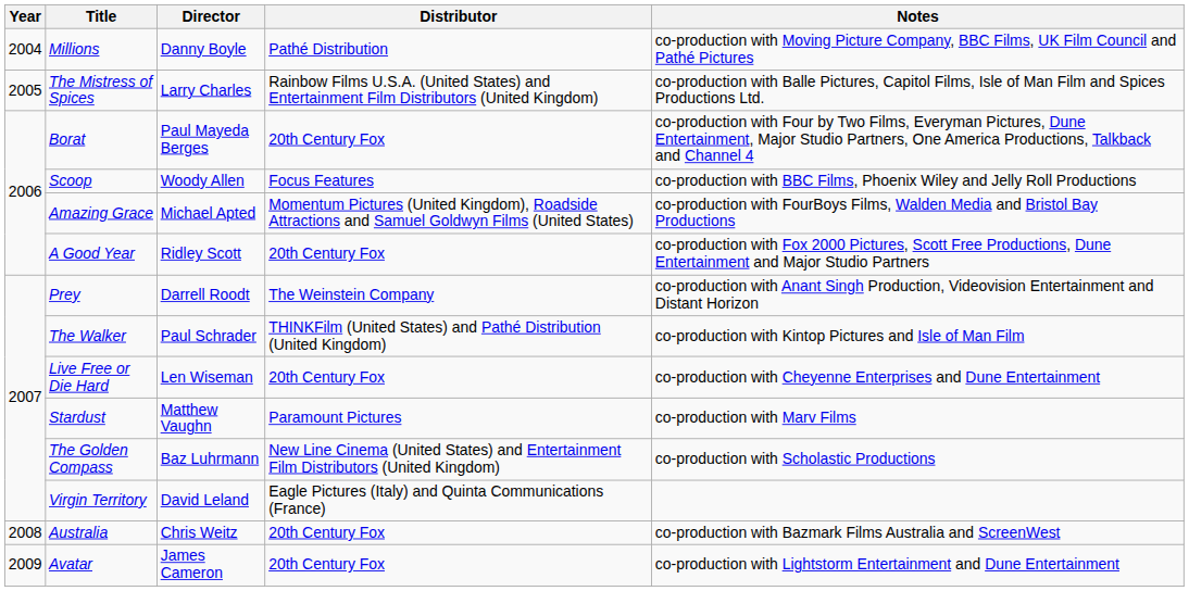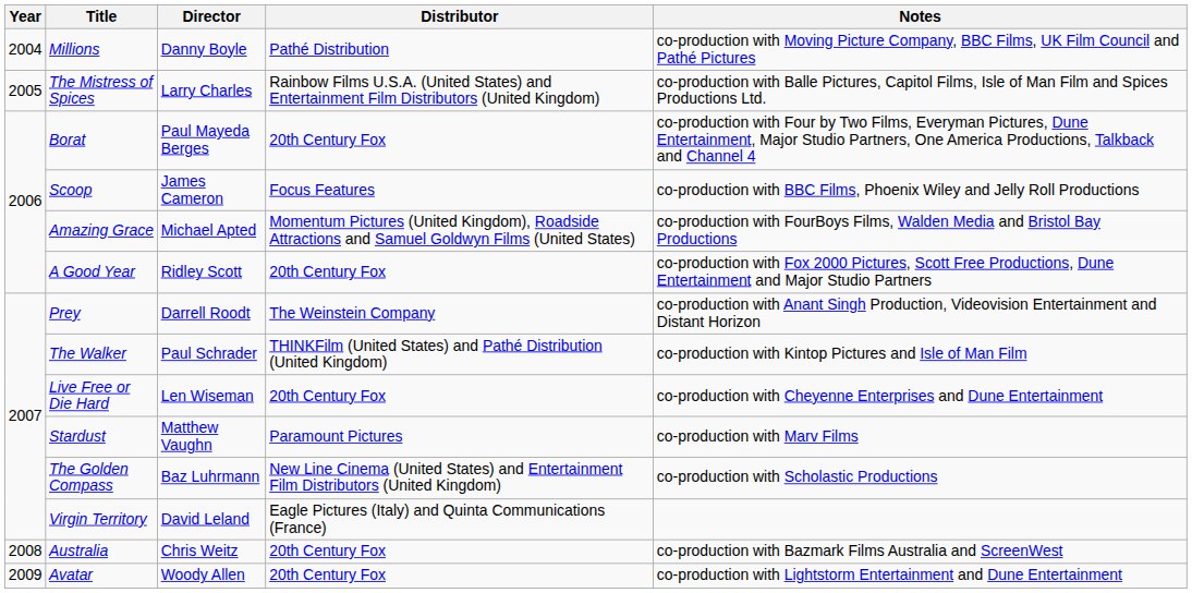Scoop | Director: Woody Allen -> James Cameron
Avatar | Director: James Cameron -> Woody Allen
